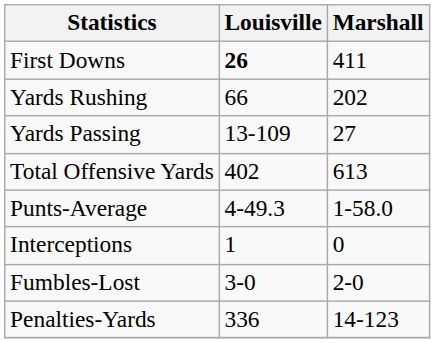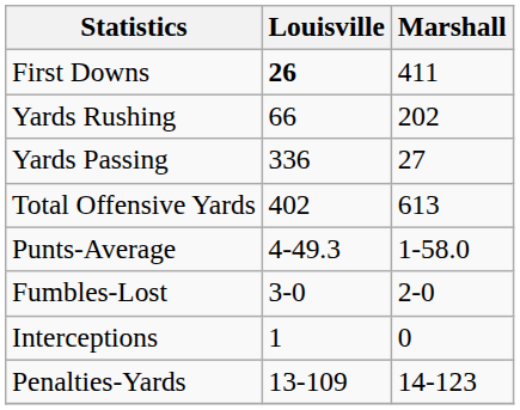Yards Passing | Louisville: 13-109 -> 336
rows swapped: Fumbles-Lost <-> Interceptions
Penalties-Yards | Louisville: 336 -> 13-109
